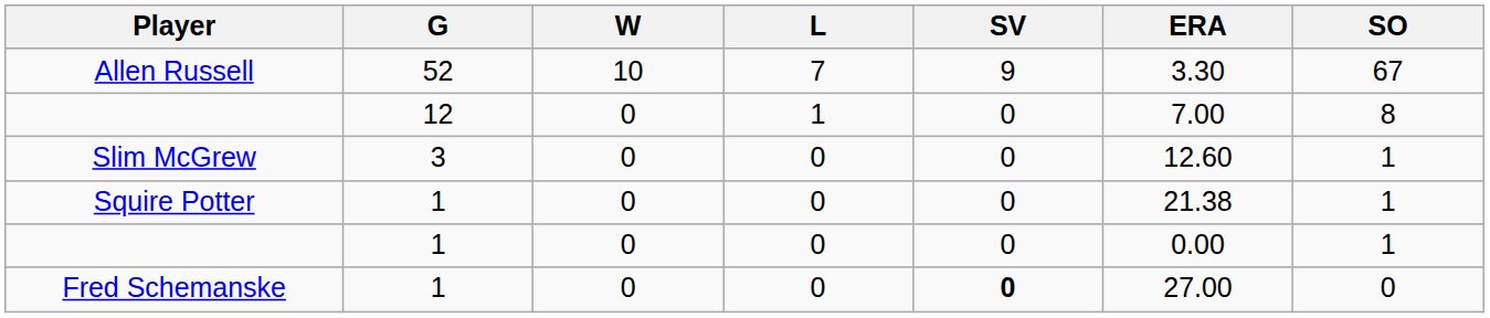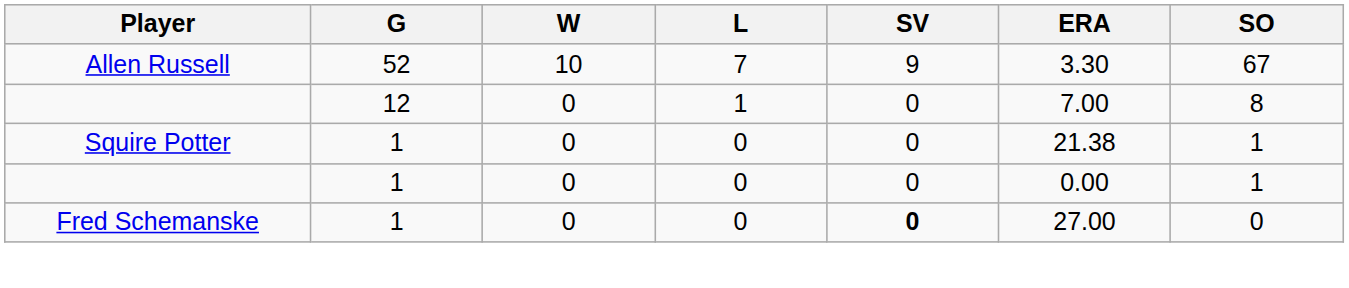- row: Slim McGrew | 3 | 0 | 0 | 0 | 12.60 | 1
